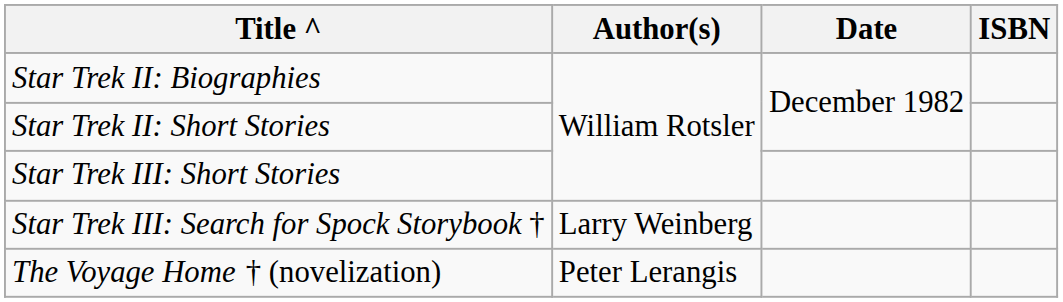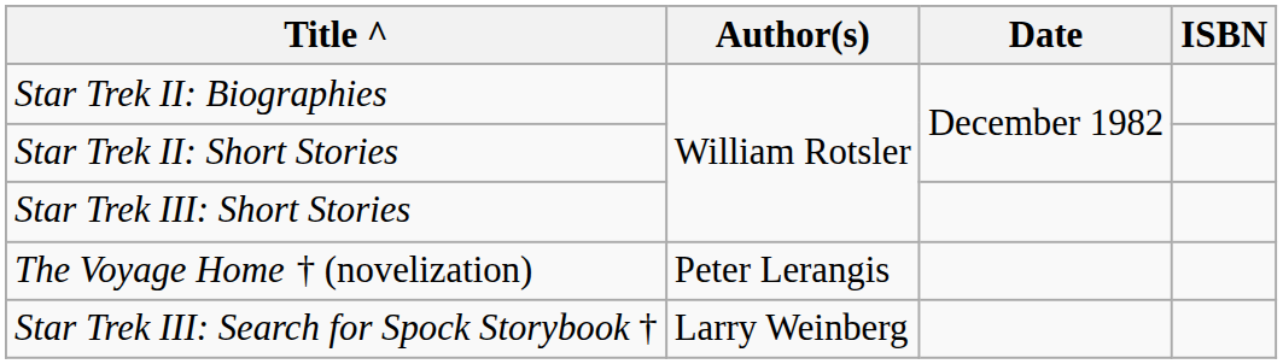rows swapped: Star Trek III: Search for Spock Storybook † <-> The Voyage Home † (novelization)
